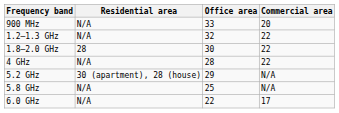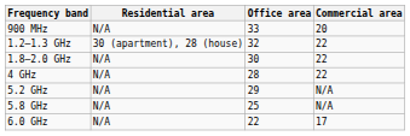1.2–1.3 GHz | Residential area: N/A -> 30 (apartment), 28 (house)
1.8–2.0 GHz | Residential area: 28 -> N/A
5.2 GHz | Residential area: 30 (apartment), 28 (house) -> N/A
